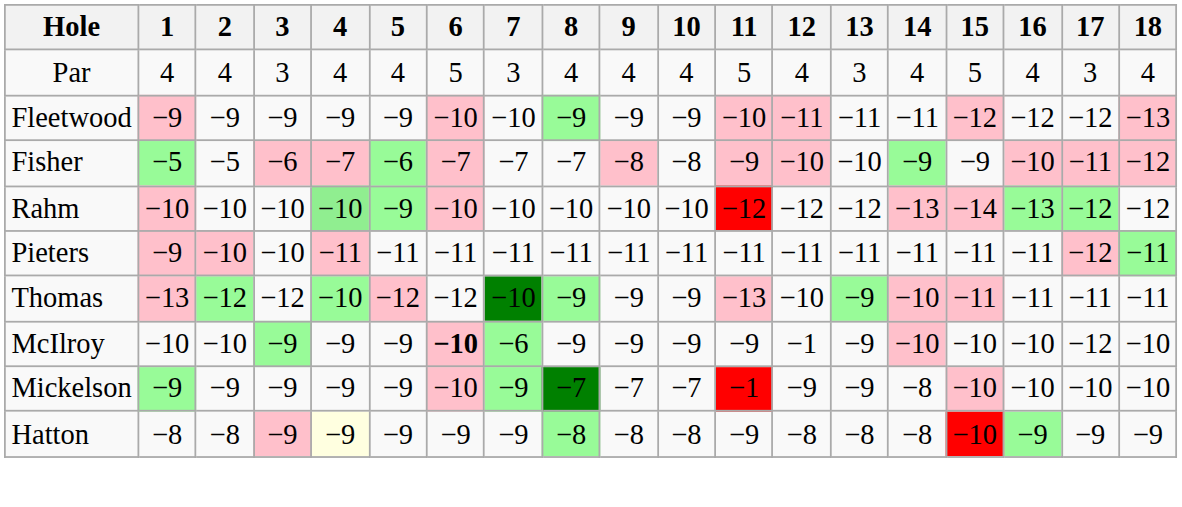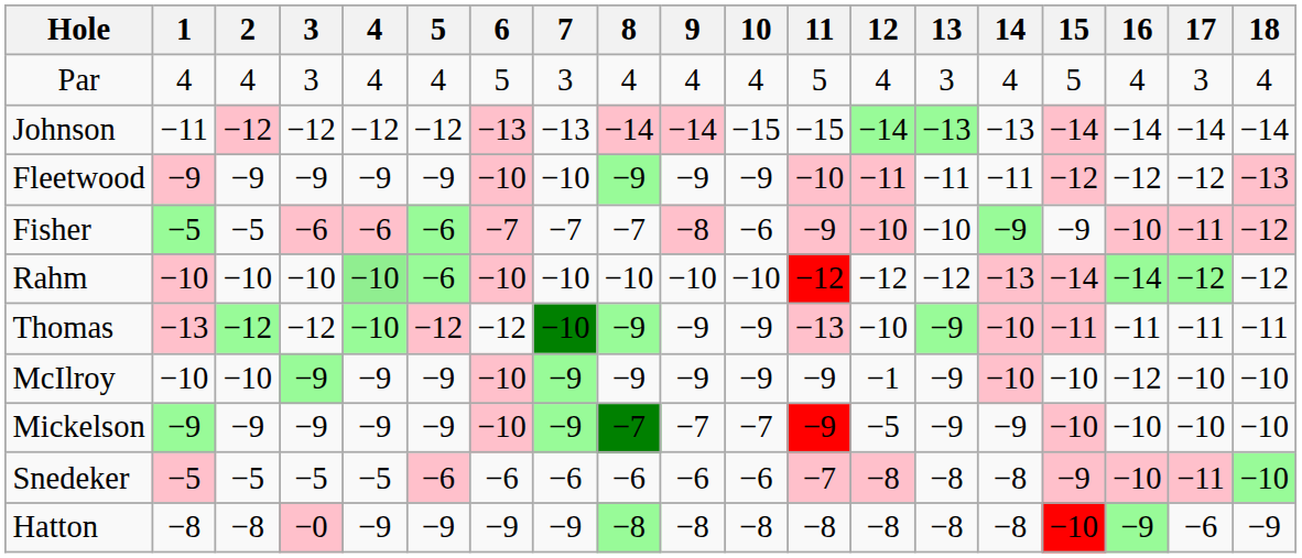+ row: Johnson | −11 | −12 | −12 | −12 | −12 | −13 | −13 | −14 | −14 | −15 | −15 | −14 | −13 | −13 | −14 | −14 | −14 | −14
Fisher | 4: −7 -> −6
Fisher | 10: −8 -> −6
Rahm | 5: −9 -> −6
Rahm | 16: −13 -> −14
- row: Pieters | −9 | −10 | −10 | −11 | −11 | −11 | −11 | −11 | −11 | −11 | −11 | −11 | −11 | −11 | −11 | −11 | −12 | −11
McIlroy | 6: bold -> normal
McIlroy | 7: −6 -> −9
McIlroy | 16: −10 -> −12
McIlroy | 17: −12 -> −10
Mickelson | 11: −1 -> −9
Mickelson | 12: −9 -> −5
Mickelson | 14: −8 -> −9
+ row: Snedeker | −5 | −5 | −5 | −5 | −6 | −6 | −6 | −6 | −6 | −6 | −7 | −8 | −8 | −8 | −9 | −10 | −11 | −10
Hatton | 3: −9 -> −0
Hatton | 4: lightyellow background -> no background
Hatton | 11: −9 -> −8
Hatton | 17: −9 -> −6
